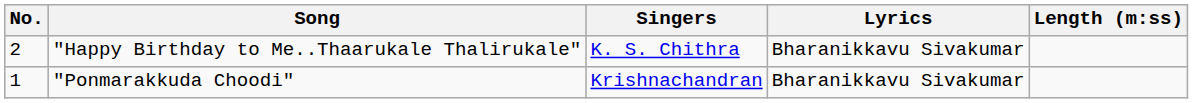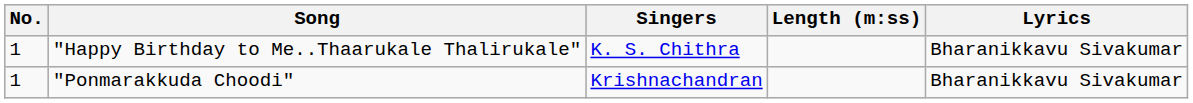columns swapped: Lyrics <-> Length (m:ss)
"Happy Birthday to Me..Thaarukale Thalirukale" | No.: 2 -> 1
